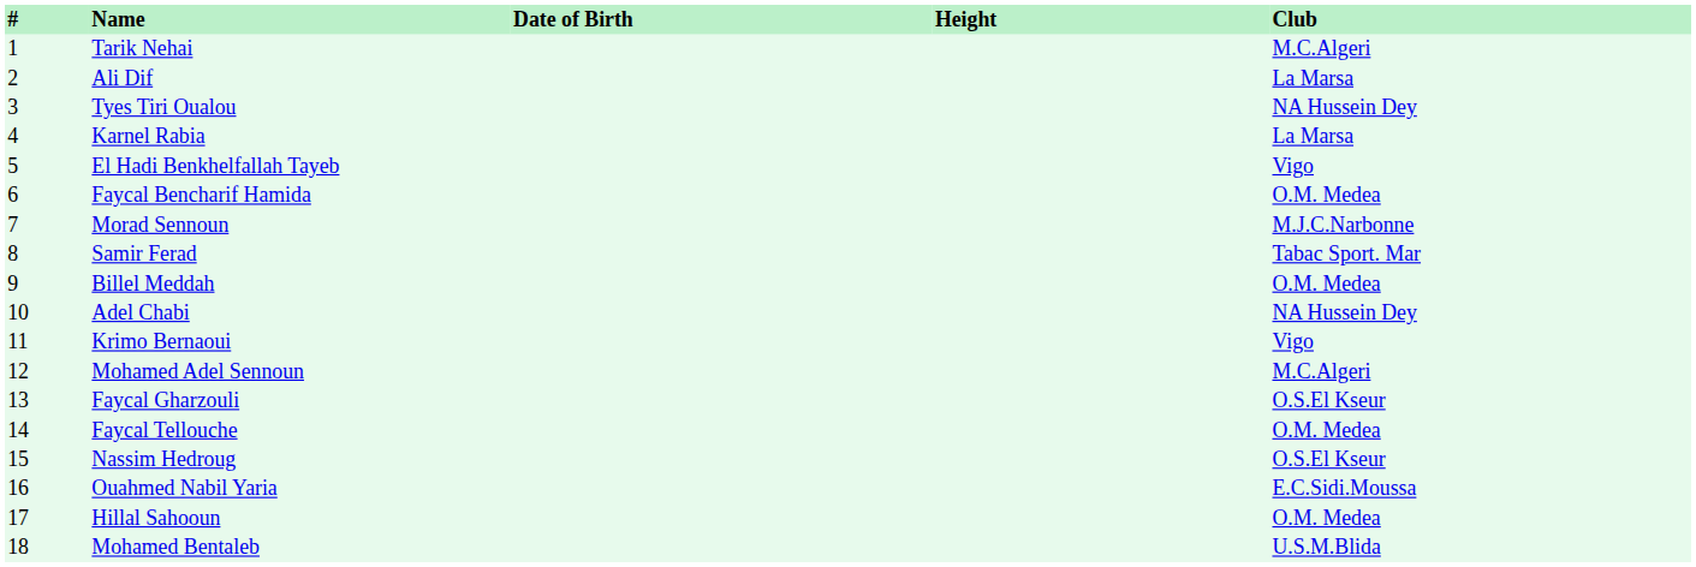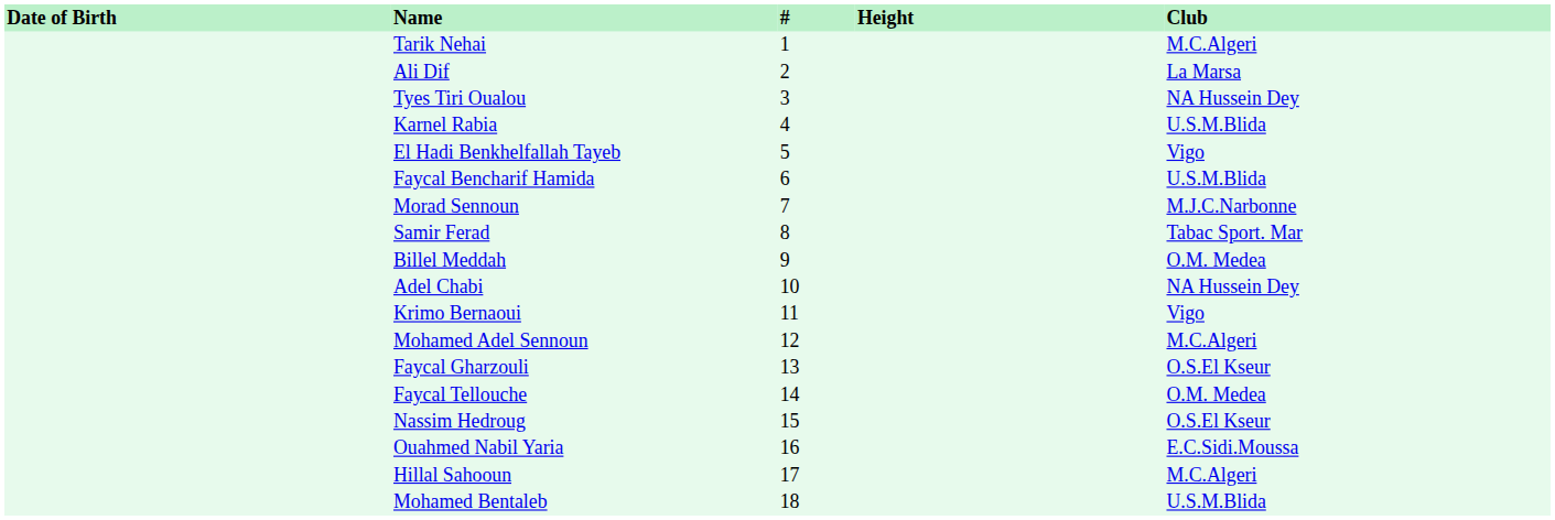columns swapped: # <-> Date of Birth
Karnel Rabia | Club: La Marsa -> U.S.M.Blida
Faycal Bencharif Hamida | Club: O.M. Medea -> U.S.M.Blida
Hillal Sahooun | Club: O.M. Medea -> M.C.Algeri
